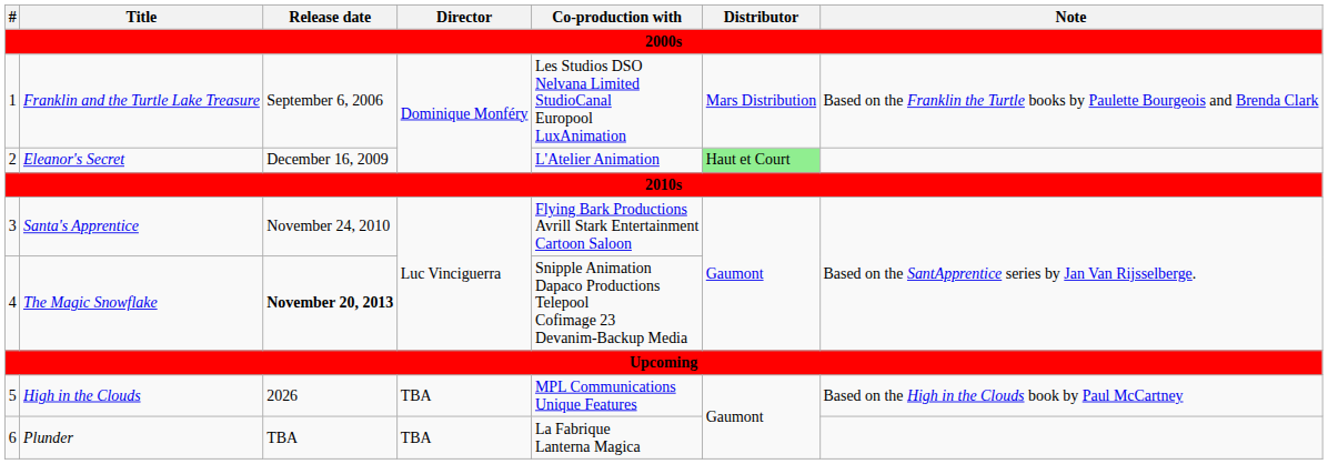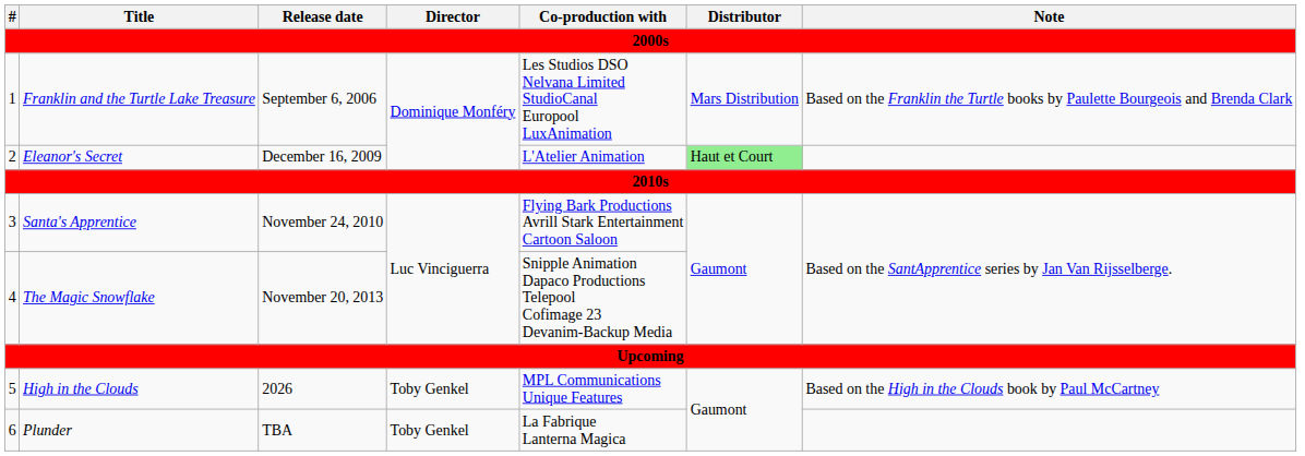The Magic Snowflake | Release date: bold -> normal
High in the Clouds | Director: TBA -> Toby Genkel
Plunder | Director: TBA -> Toby Genkel
